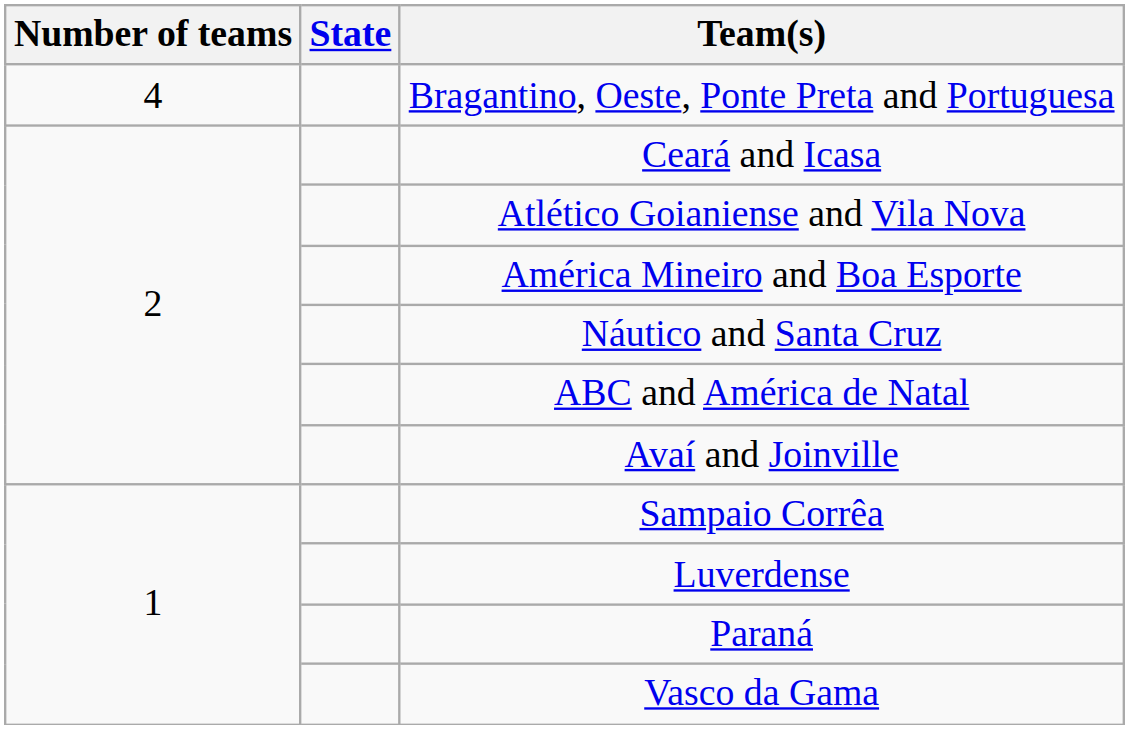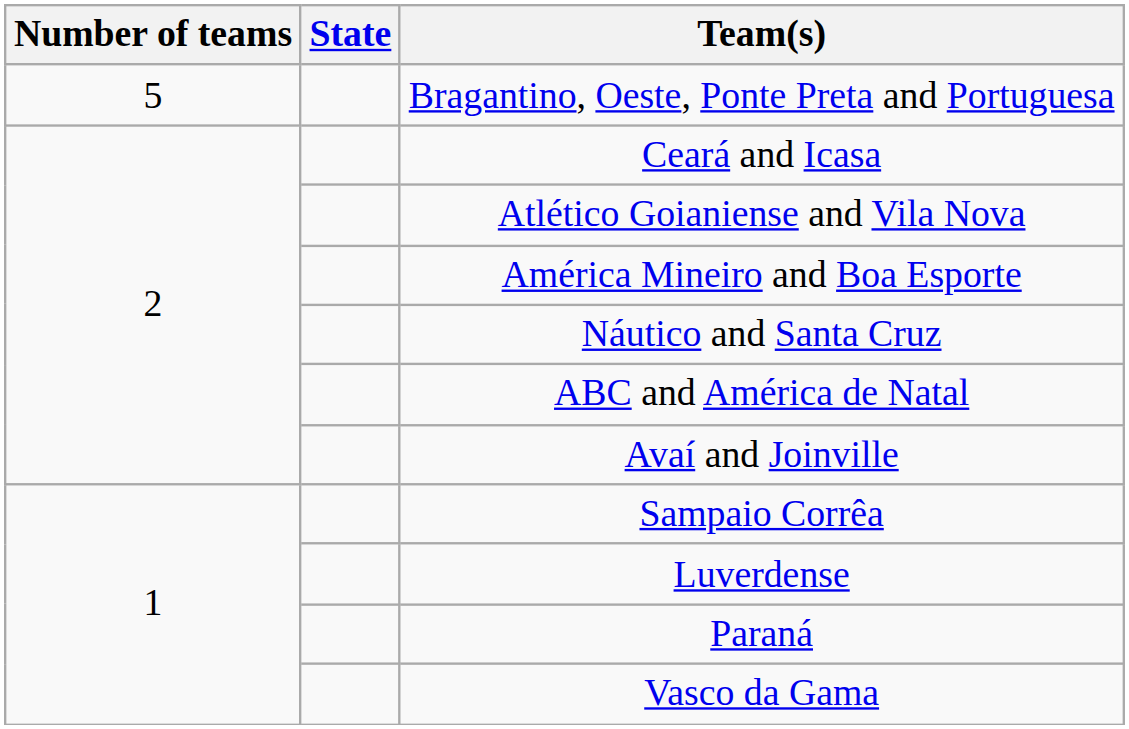Bragantino, Oeste, Ponte Preta and Portuguesa | Number of teams: 4 -> 5
